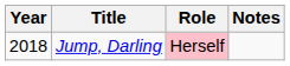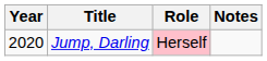Jump, Darling | Year: 2018 -> 2020
